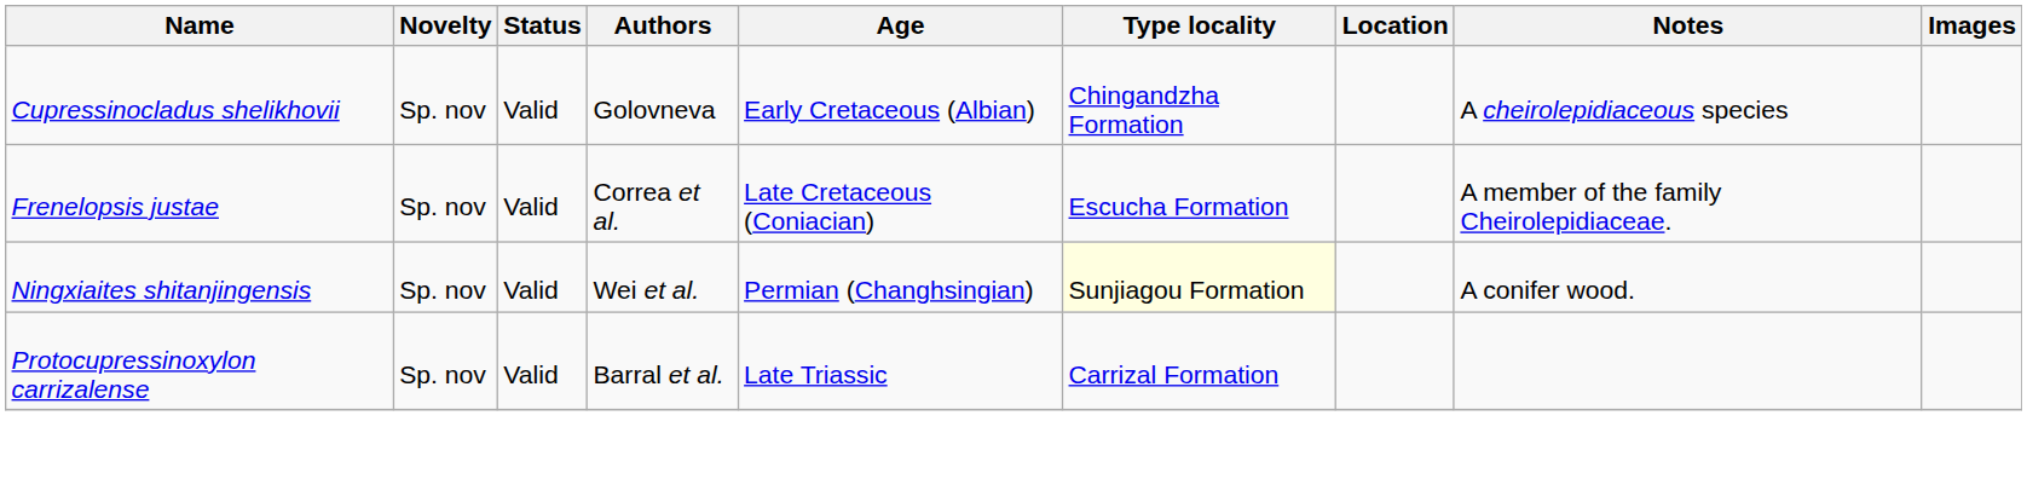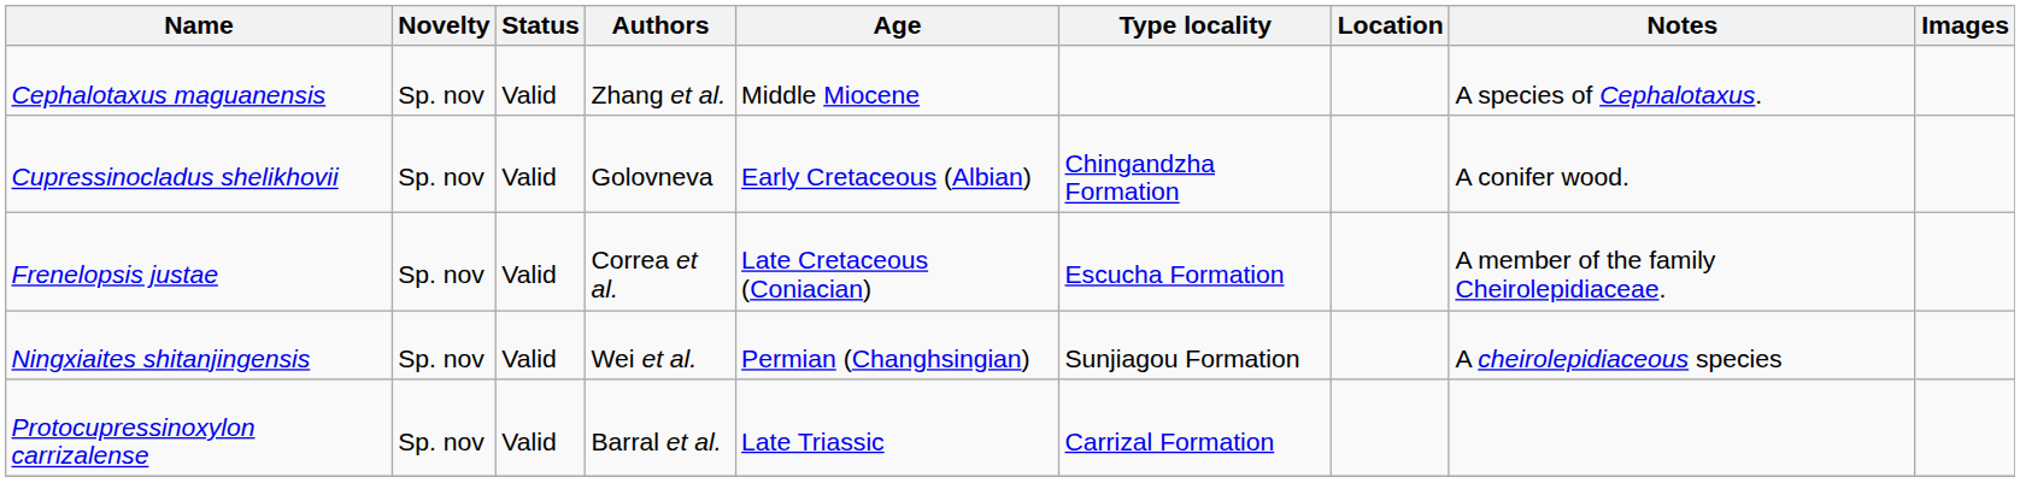+ row: Cephalotaxus maguanensis | Sp. nov | Valid | Zhang et al. | Middle Miocene | A species of Cephalotaxus.
Cupressinocladus shelikhovii | Notes: A cheirolepidiaceous species -> A conifer wood.
Ningxiaites shitanjingensis | Type locality: lightyellow background -> no background
Ningxiaites shitanjingensis | Notes: A conifer wood. -> A cheirolepidiaceous species
